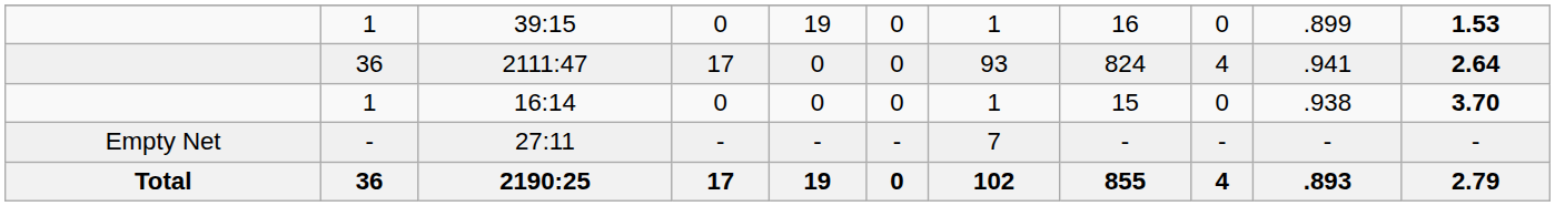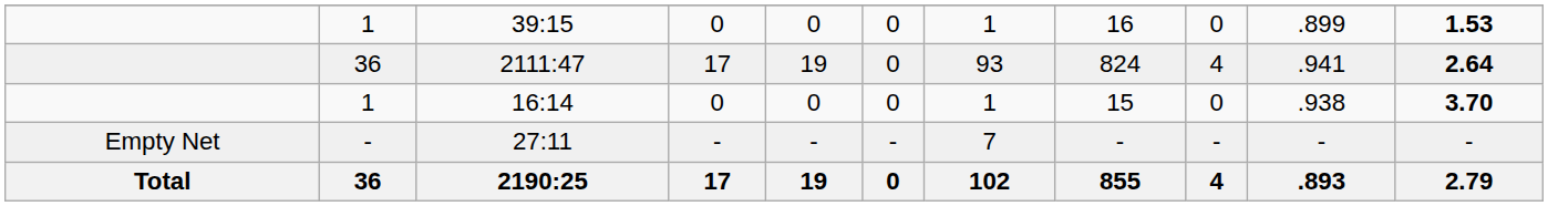39:15 | column 5: 19 -> 0
2111:47 | column 5: 0 -> 19
